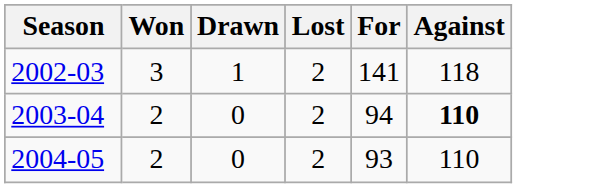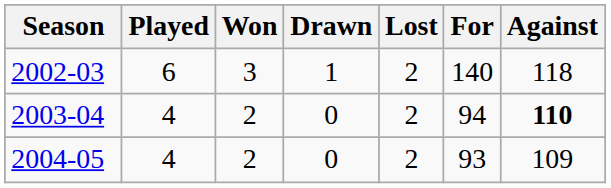+ column: Played | 6 | 4 | 4
2002-03 | For: 141 -> 140
2004-05 | Against: 110 -> 109
